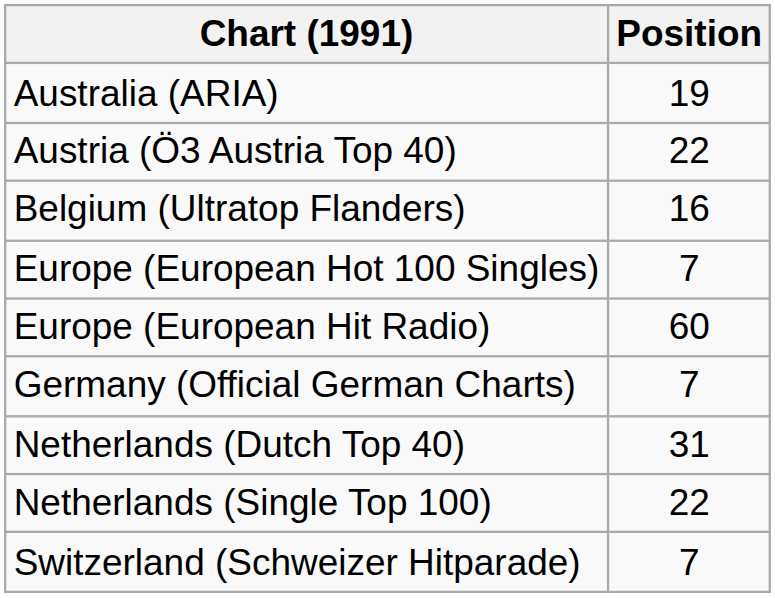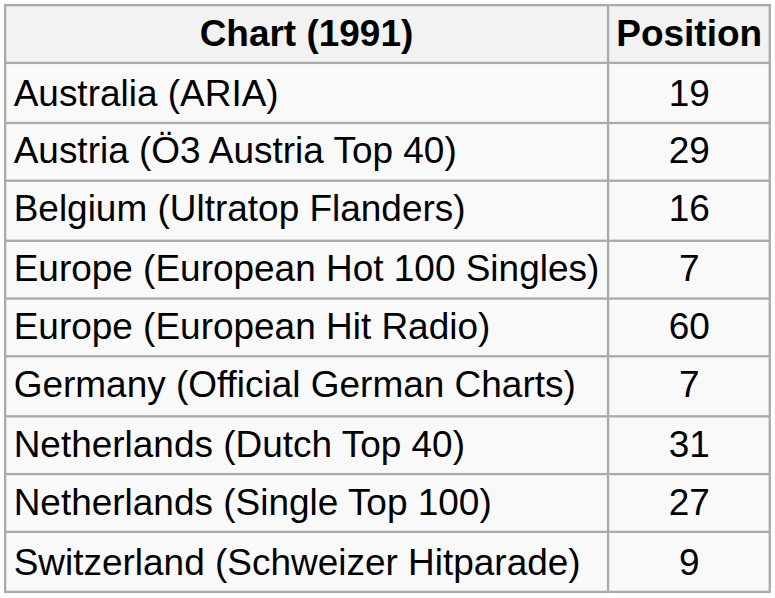Austria (Ö3 Austria Top 40) | Position: 22 -> 29
Netherlands (Single Top 100) | Position: 22 -> 27
Switzerland (Schweizer Hitparade) | Position: 7 -> 9
